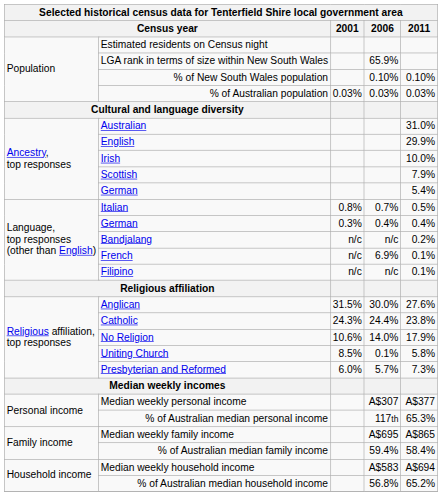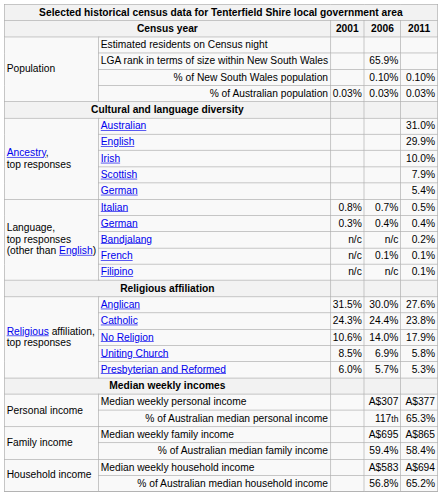French | 2006: 6.9% -> 0.1%
Uniting Church | 2006: 0.1% -> 6.9%
Presbyterian and Reformed | 2011: 7.3% -> 5.3%
